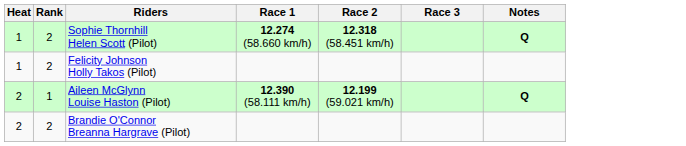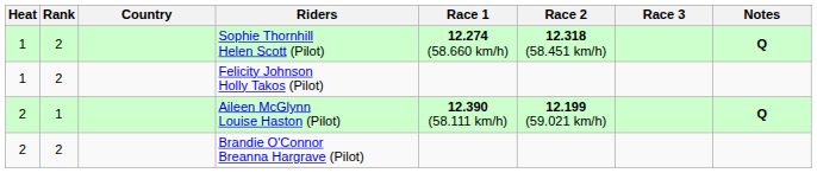+ column: Country
